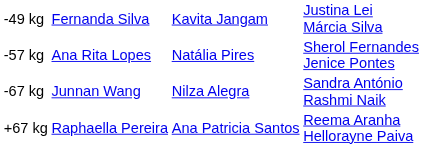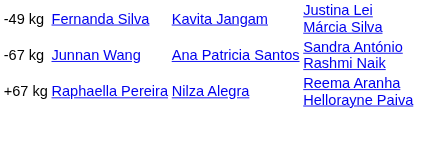- row: -57 kg | Ana Rita Lopes | Natália Pires | Sherol Fernandes Jenice Pontes
-67 kg | column 3: Nilza Alegra -> Ana Patricia Santos
+67 kg | column 3: Ana Patricia Santos -> Nilza Alegra
